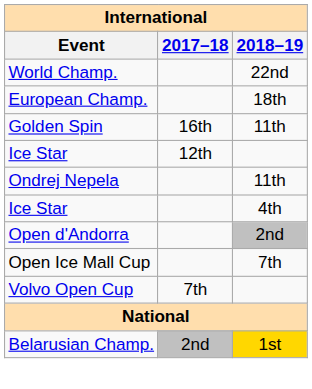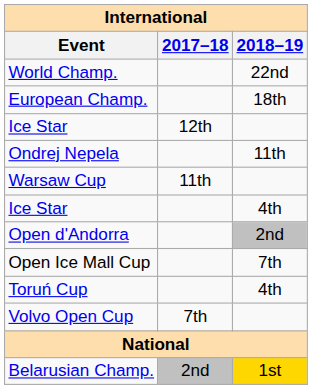- row: Golden Spin | 16th | 11th
+ row: Warsaw Cup | 11th
+ row: Toruń Cup | 4th
